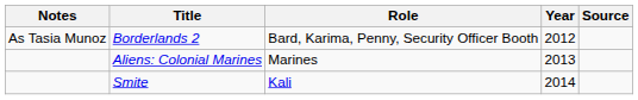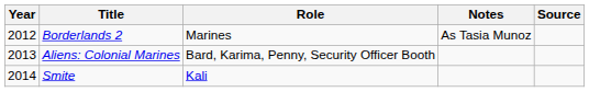columns swapped: Year <-> Notes
Borderlands 2 | Role: Bard, Karima, Penny, Security Officer Booth -> Marines
Aliens: Colonial Marines | Role: Marines -> Bard, Karima, Penny, Security Officer Booth
